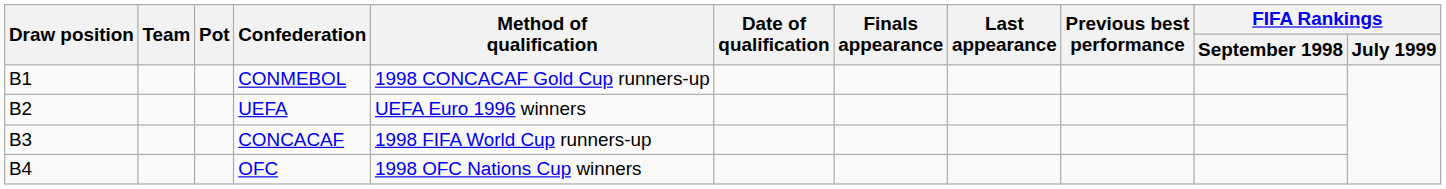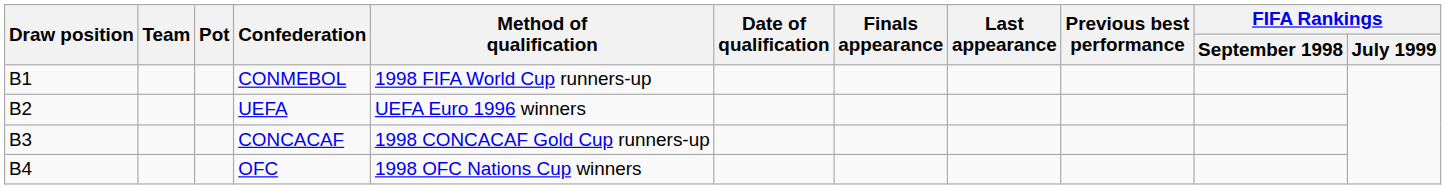CONMEBOL | Method of qualification: 1998 CONCACAF Gold Cup runners-up -> 1998 FIFA World Cup runners-up
CONCACAF | Method of qualification: 1998 FIFA World Cup runners-up -> 1998 CONCACAF Gold Cup runners-up
